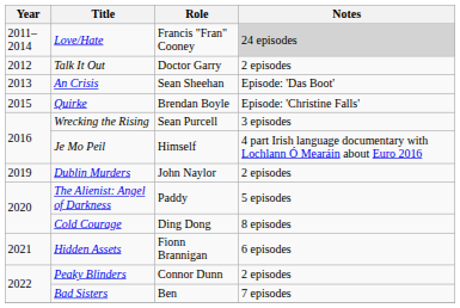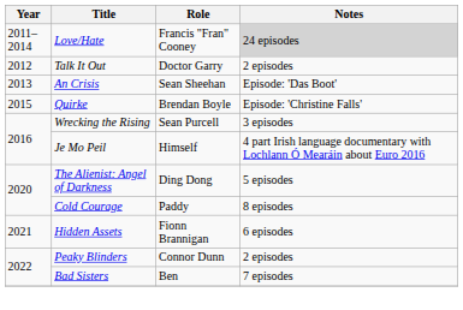- row: 2019 | Dublin Murders | John Naylor | 2 episodes
The Alienist: Angel of Darkness | Role: Paddy -> Ding Dong
Cold Courage | Role: Ding Dong -> Paddy
